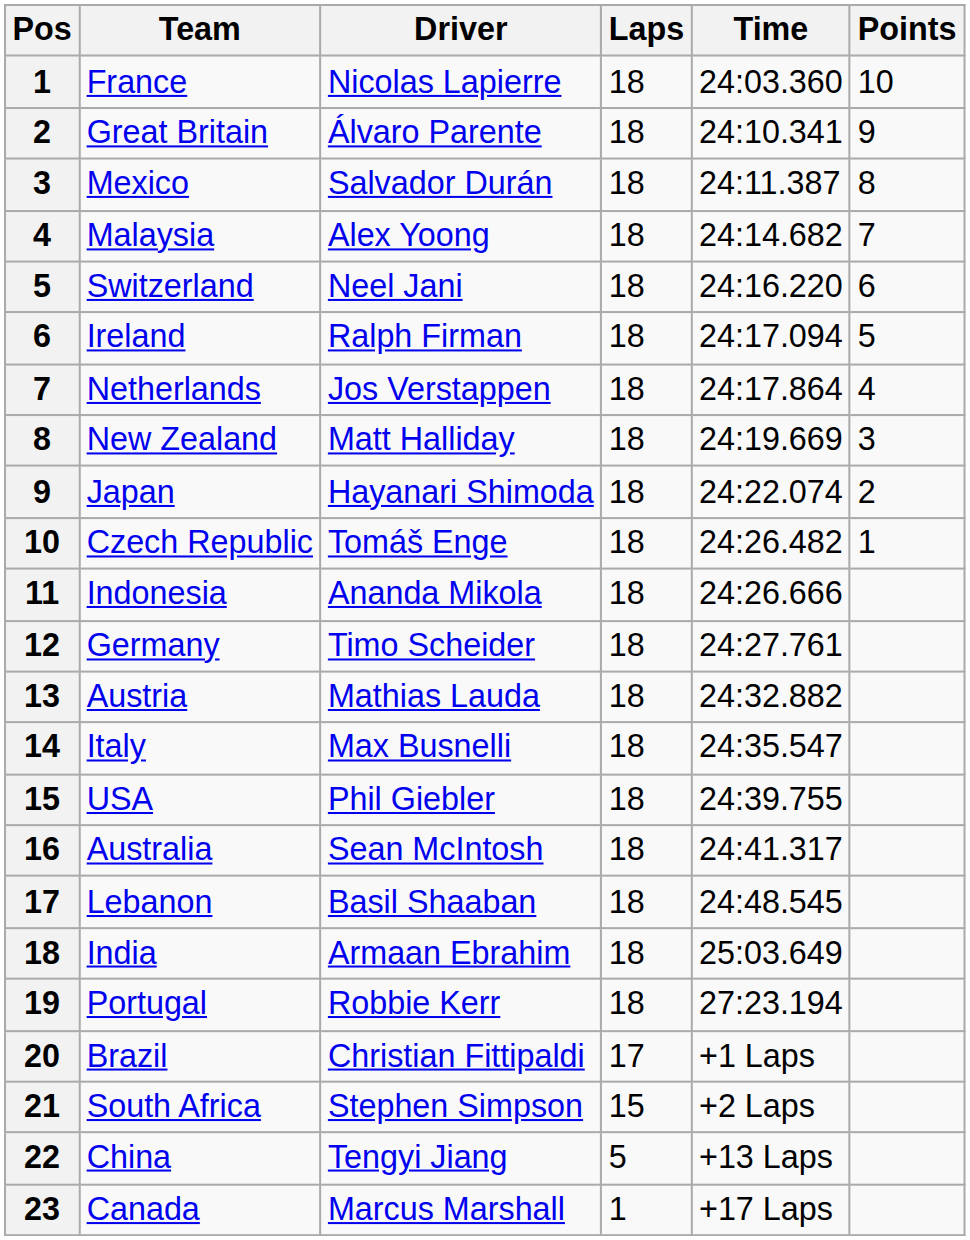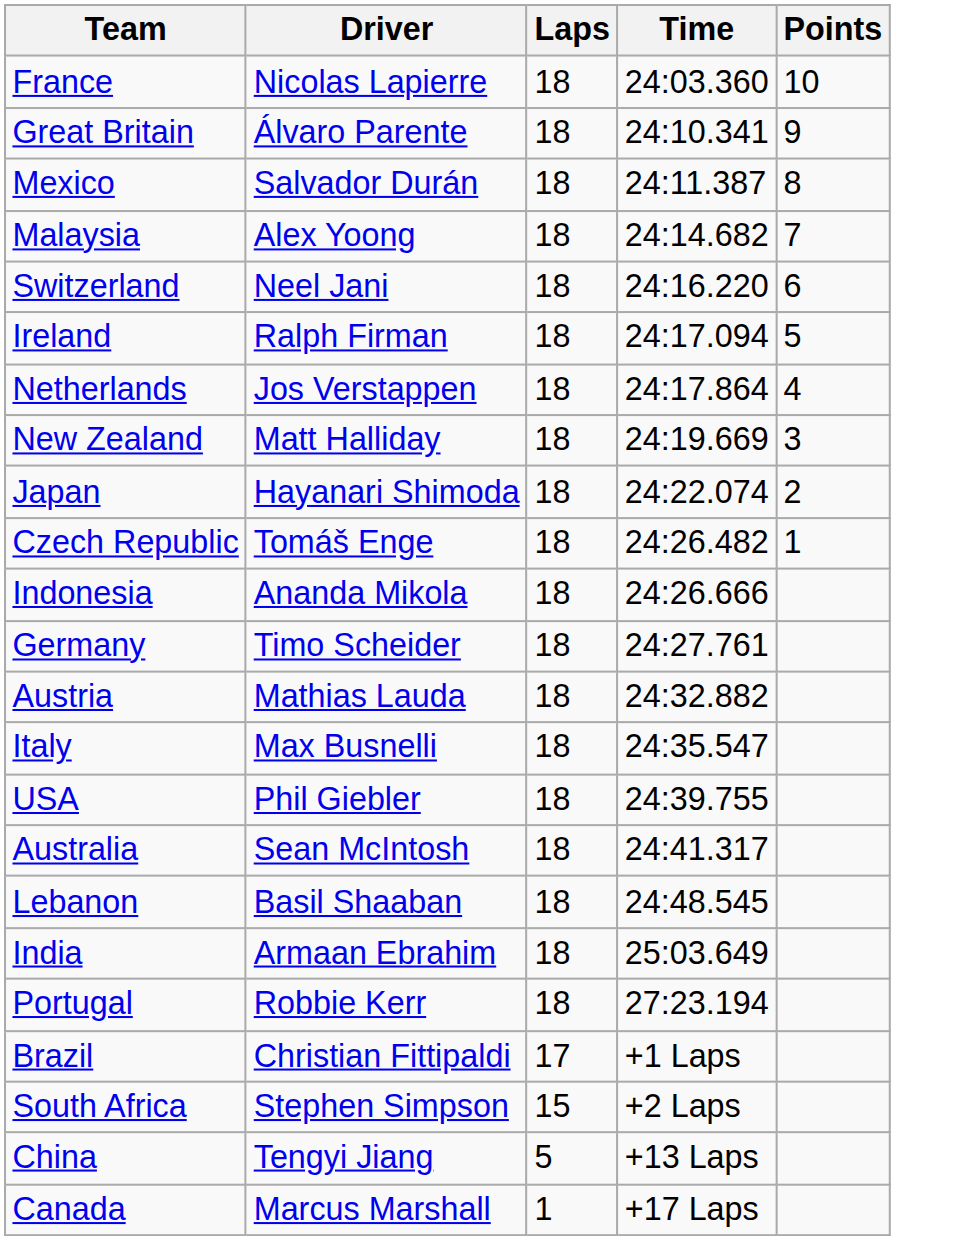- column: Pos | 1 | 2 | 3 | 4 | 5 | 6 | 7 | 8 | 9 | 10 | 11 | 12 | 13 | 14 | 15 | 16 | 17 | 18 | 19 | 20 | 21 | 22 | 23
